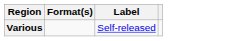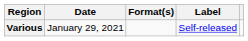+ column: Date | January 29, 2021
